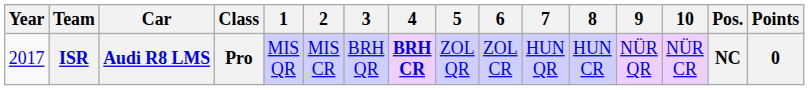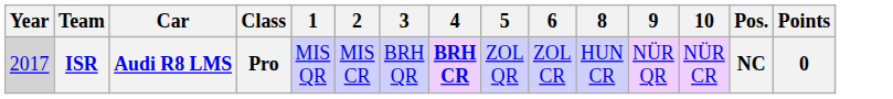- column: 7 | HUN QR
ISR | Year: no background -> lightgrey background
